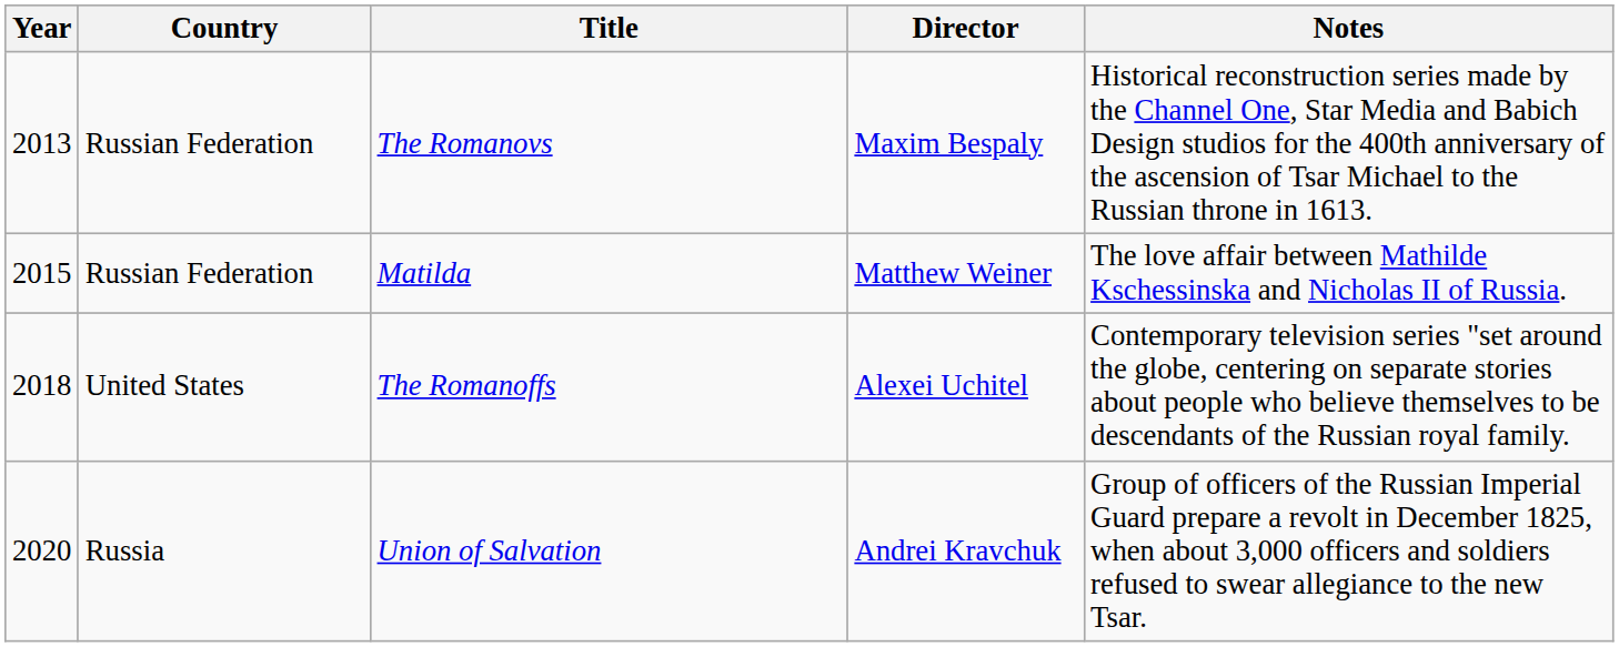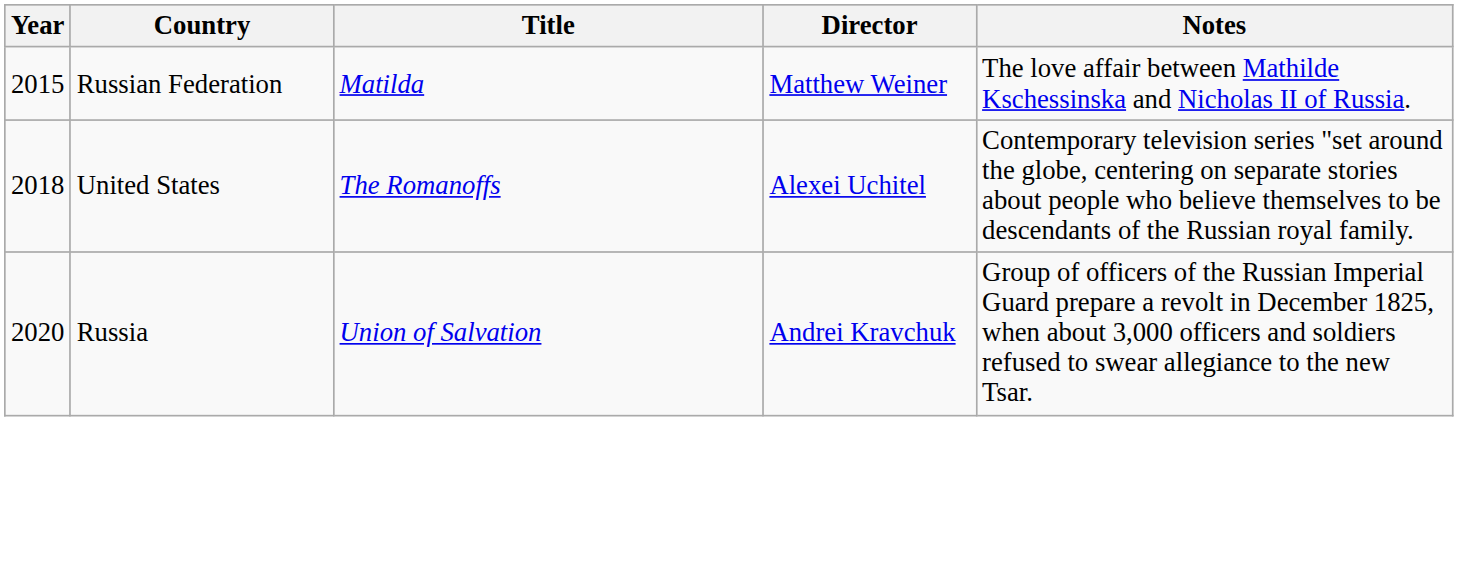- row: 2013 | Russian Federation | The Romanovs | Maxim Bespaly | Historical reconstruction series made by the Channel One, Star Media and Babich Design studios for the 400th anniversary of the ascension of Tsar Michael to the Russian throne in 1613.
